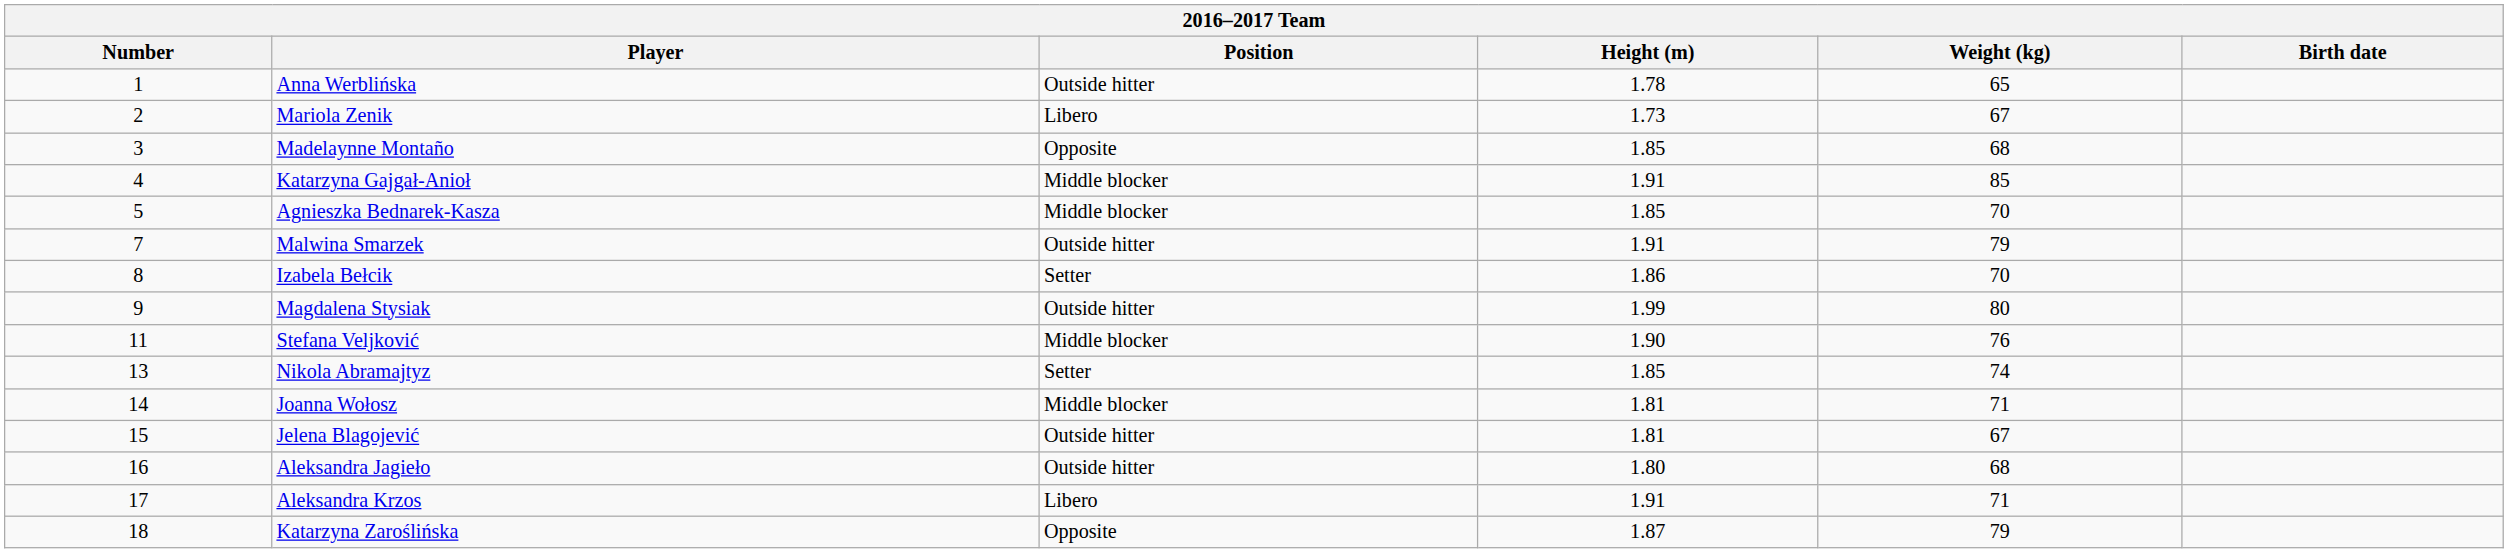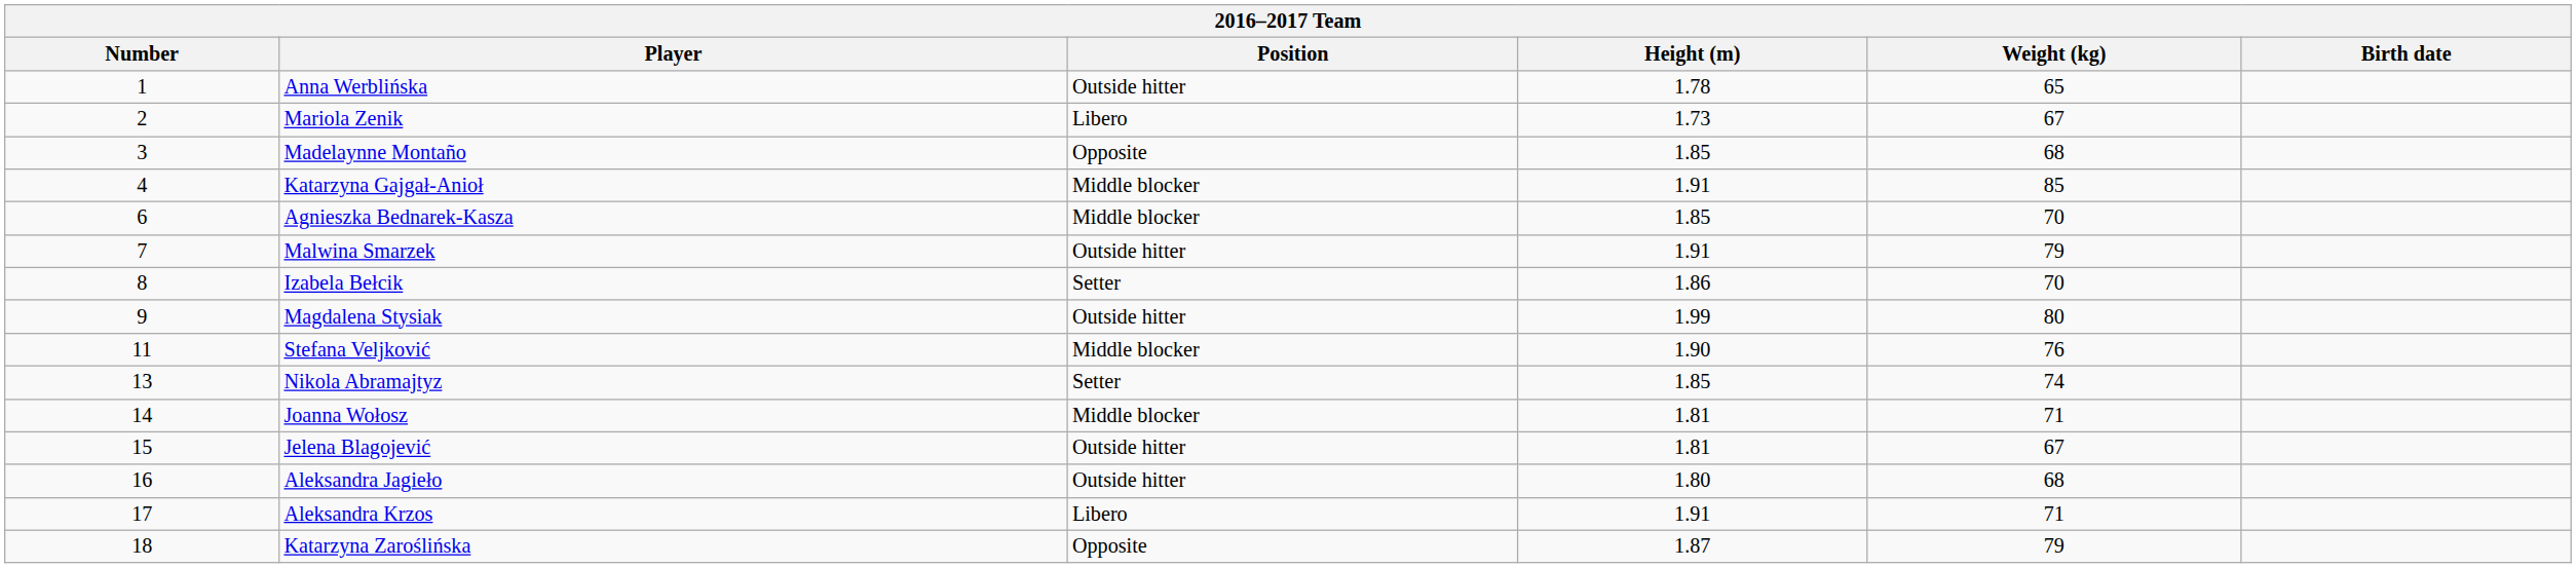Agnieszka Bednarek-Kasza | Number: 5 -> 6
